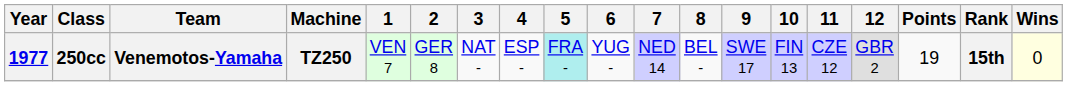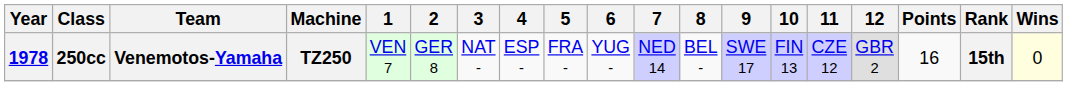250cc | Year: 1977 -> 1978
250cc | 5: paleturquoise background -> no background
250cc | Points: 19 -> 16
